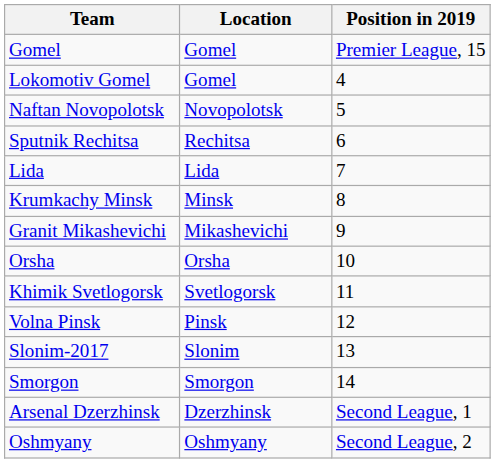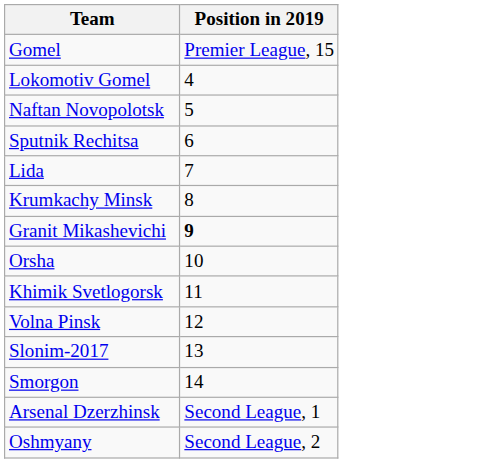- column: Location | Gomel | Gomel | Novopolotsk | Rechitsa | Lida | Minsk | Mikashevichi | Orsha | Svetlogorsk | Pinsk | Slonim | Smorgon | Dzerzhinsk | Oshmyany
Granit Mikashevichi | Position in 2019: normal -> bold
